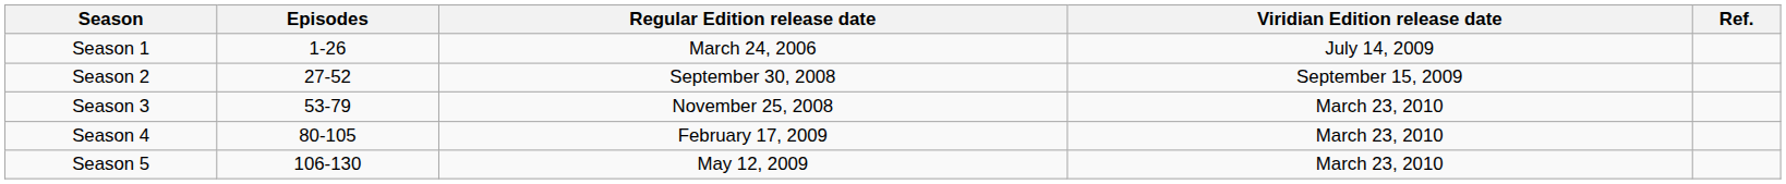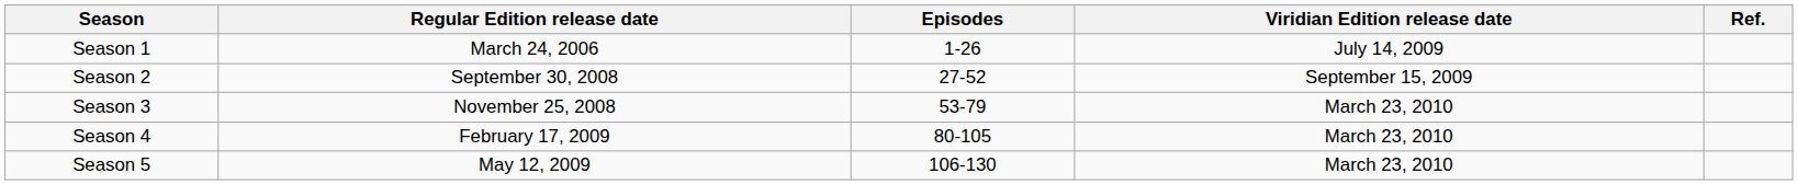columns swapped: Episodes <-> Regular Edition release date
